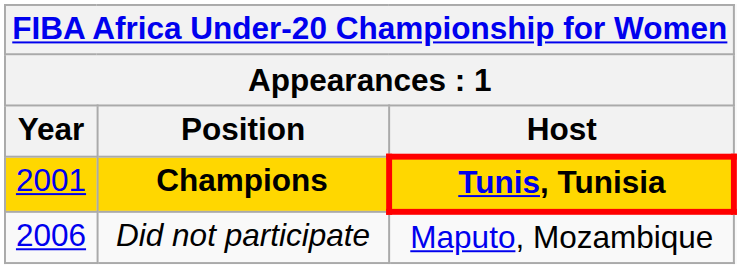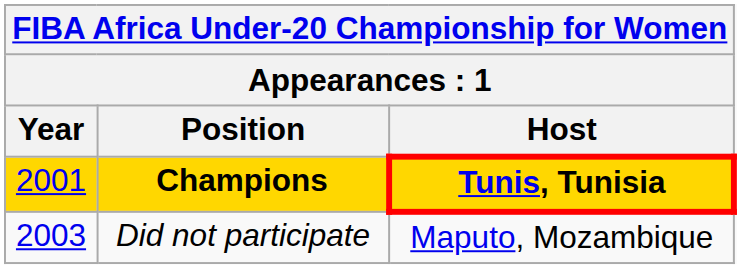Did not participate | Year: 2006 -> 2003
